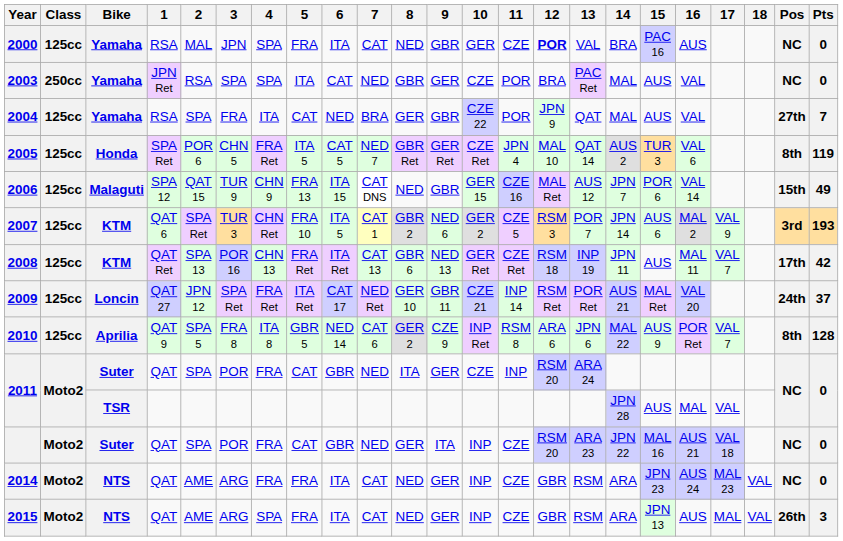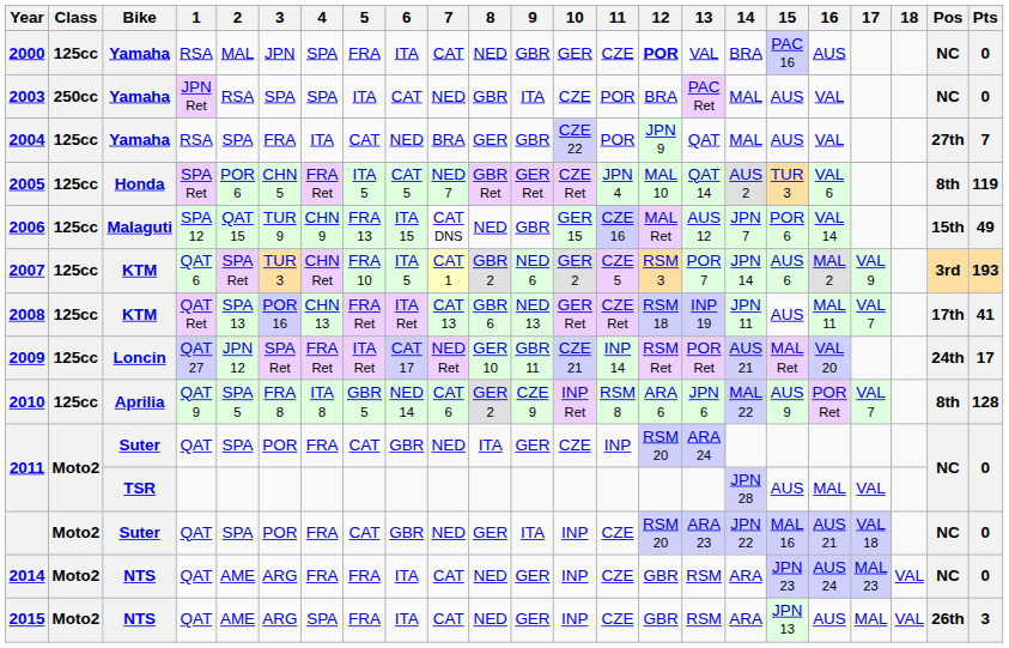2003 | 9: GER -> ITA
2008 | Pts: 42 -> 41
2009 | Pts: 37 -> 17
